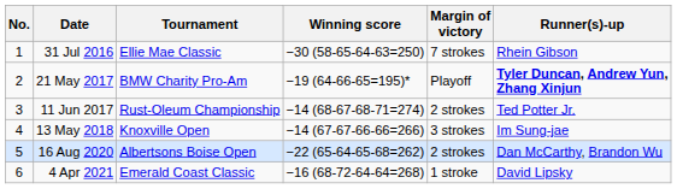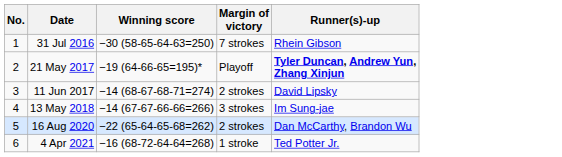- column: Tournament | Ellie Mae Classic | BMW Charity Pro-Am | Rust-Oleum Championship | Knoxville Open | Albertsons Boise Open | Emerald Coast Classic
11 Jun 2017 | Runner(s)-up: Ted Potter Jr. -> David Lipsky
4 Apr 2021 | Runner(s)-up: David Lipsky -> Ted Potter Jr.
